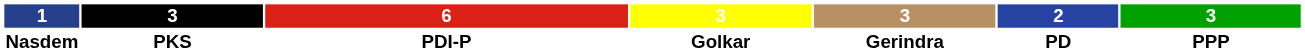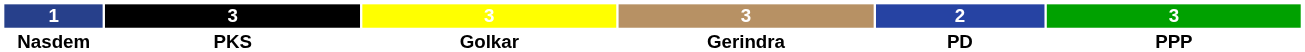- column: 6 | PDI-P
